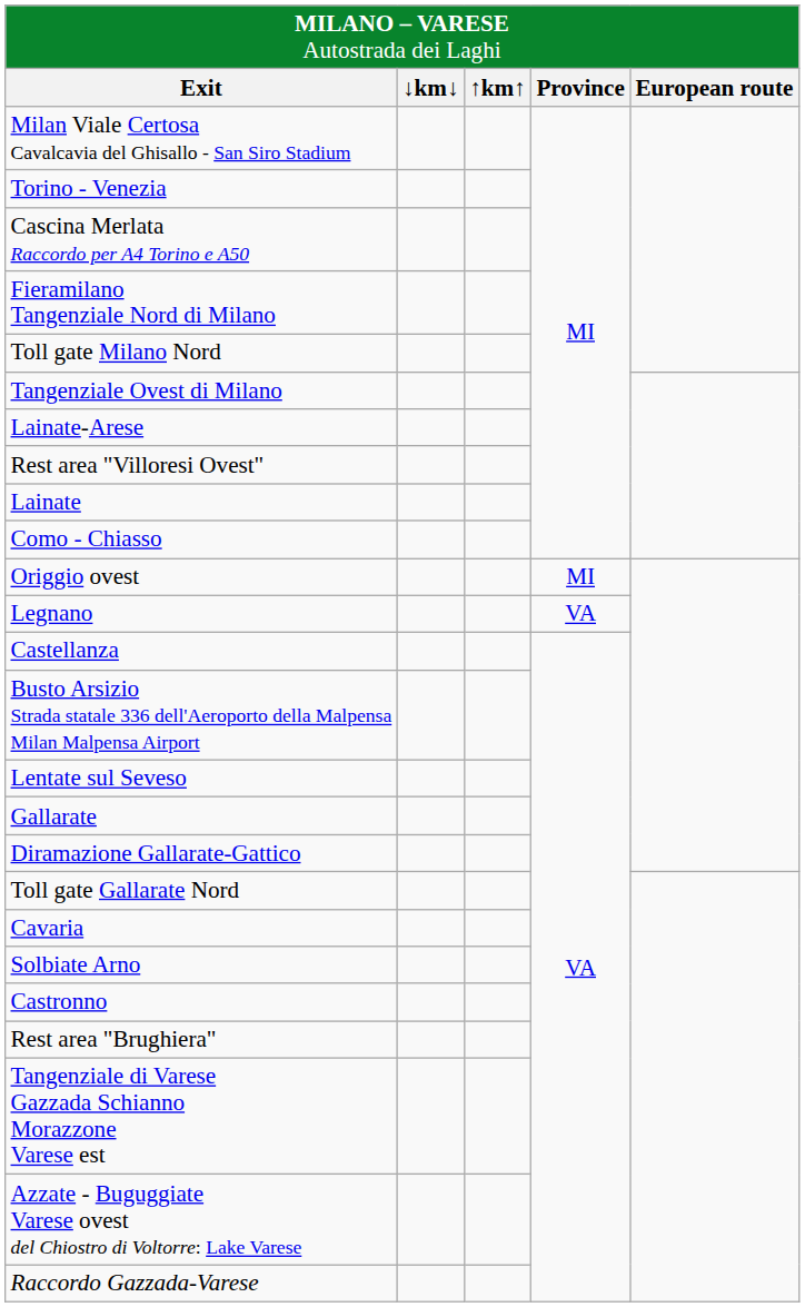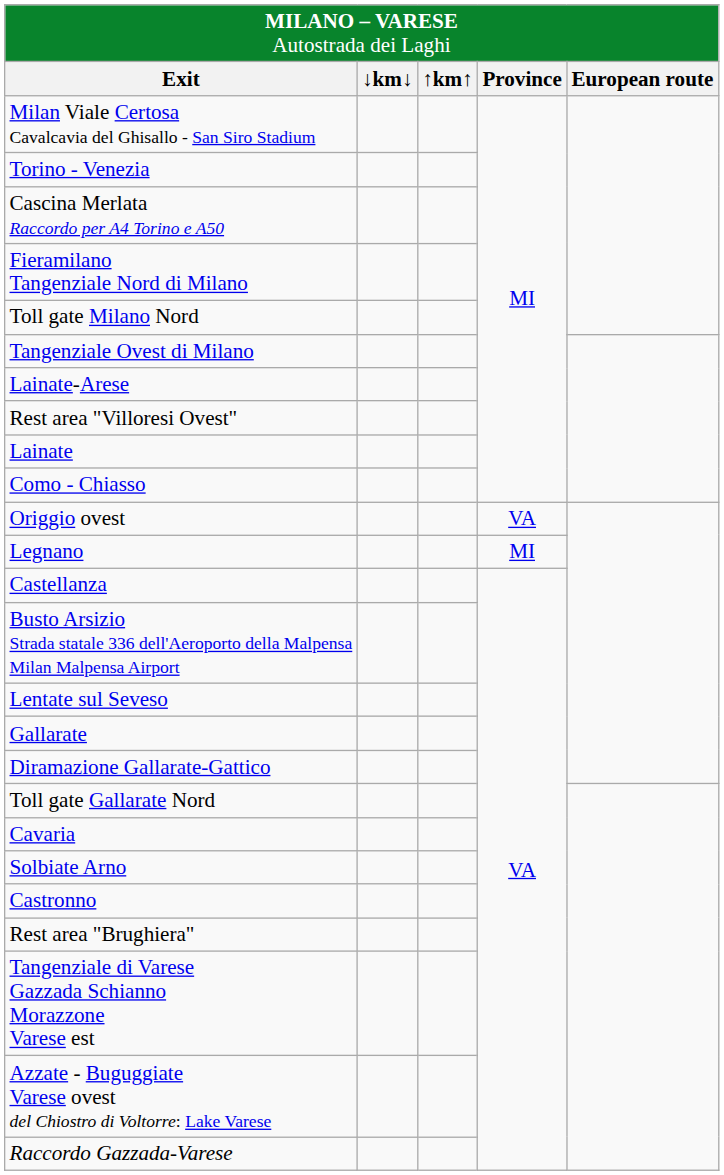Origgio ovest | column 4: MI -> VA
Legnano | column 4: VA -> MI
